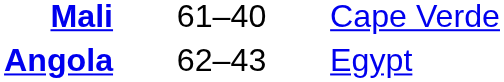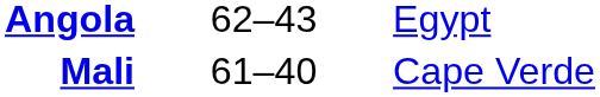rows swapped: Mali <-> Angola
